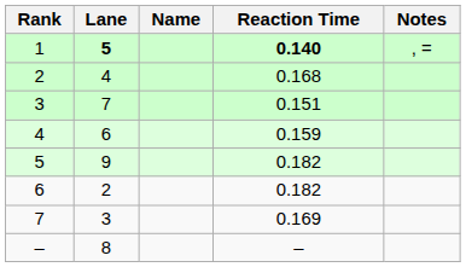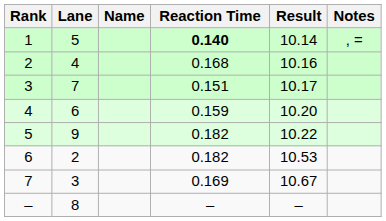+ column: Result | 10.14 | 10.16 | 10.17 | 10.20 | 10.22 | 10.53 | 10.67 | –
1 | Lane: bold -> normal
